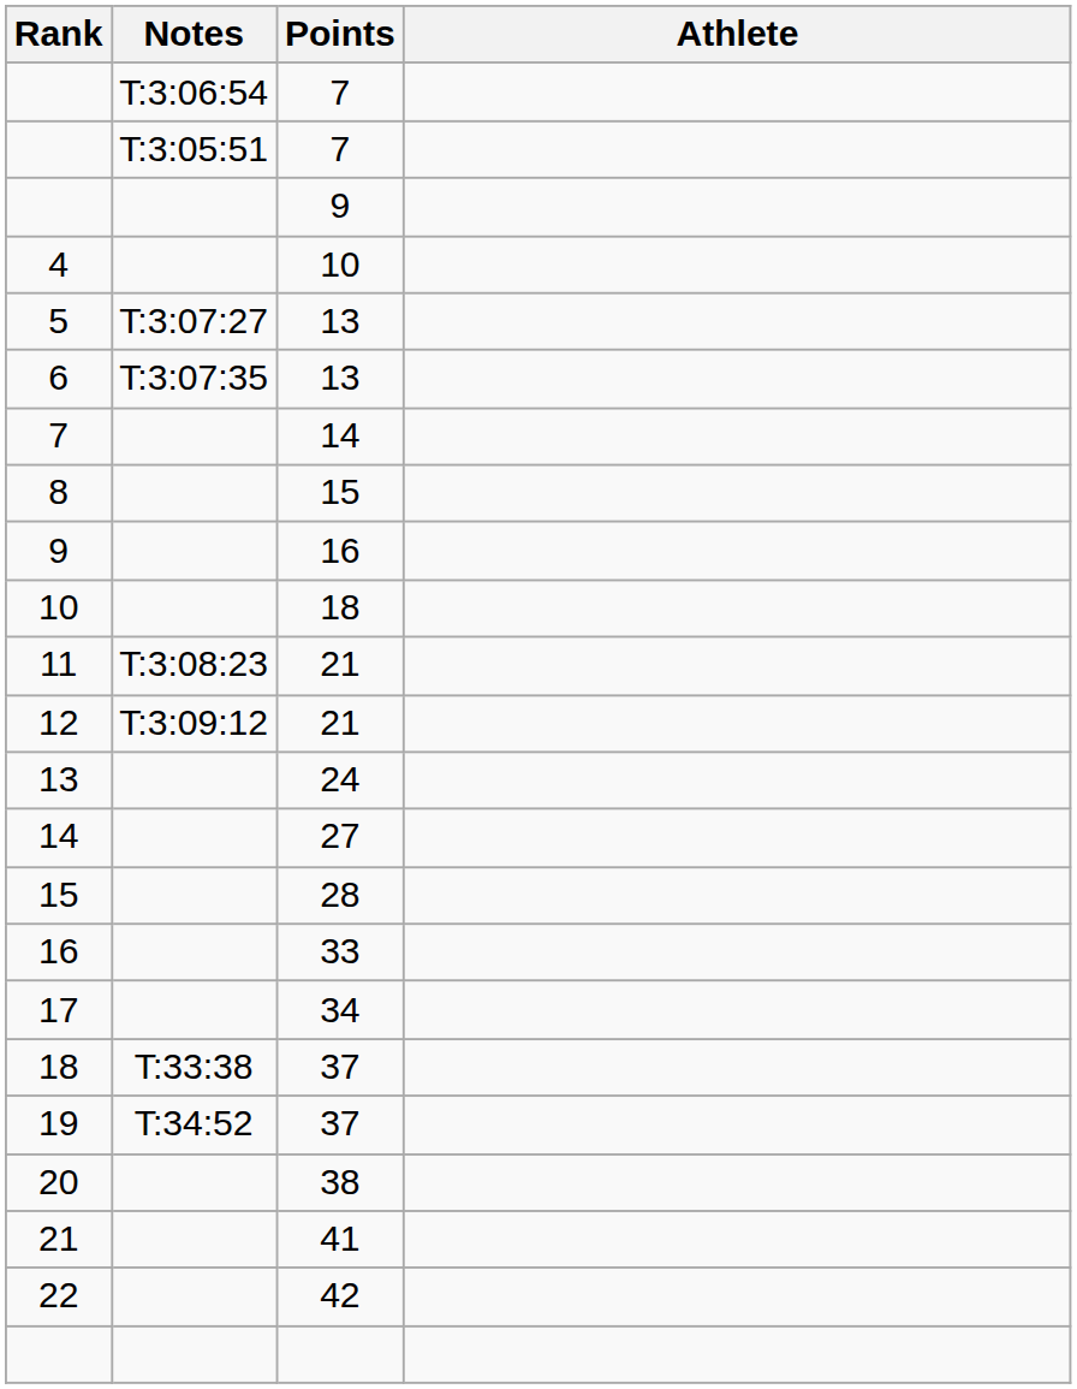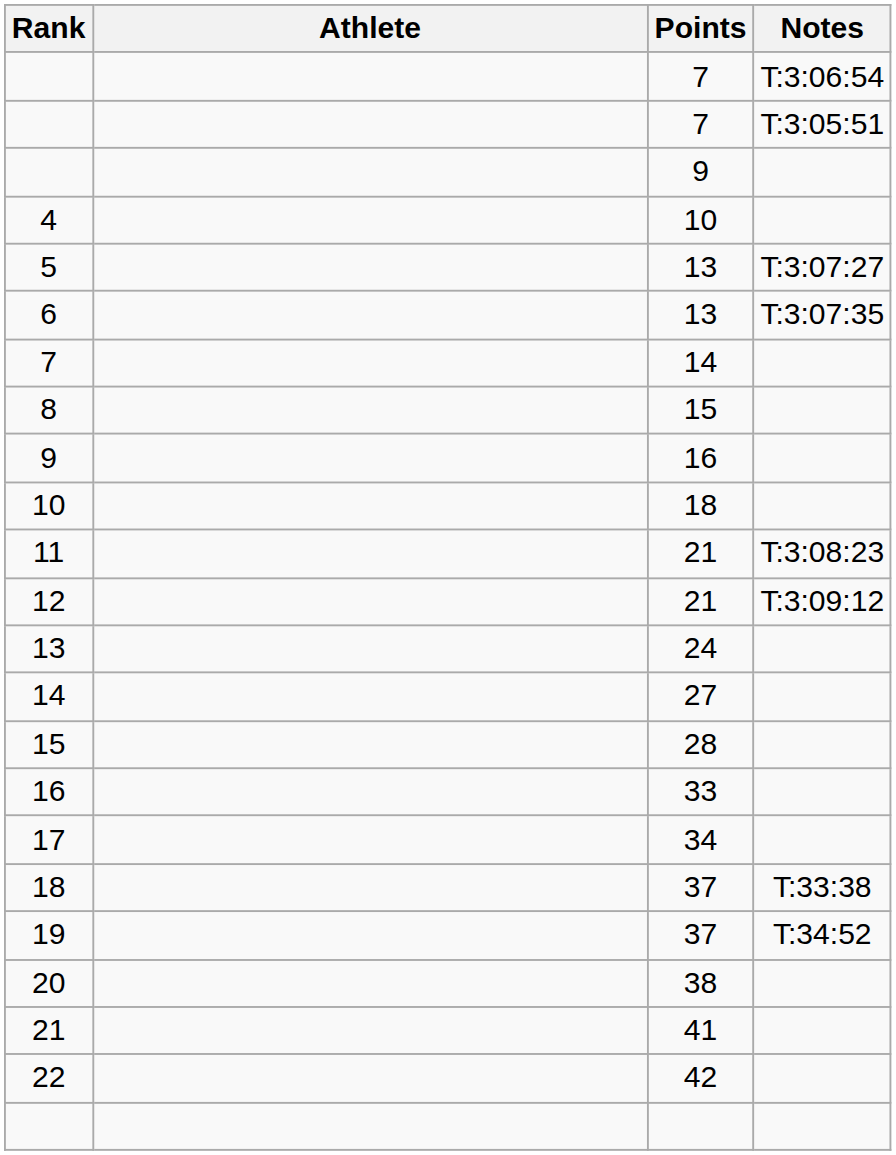columns swapped: Athlete <-> Notes
